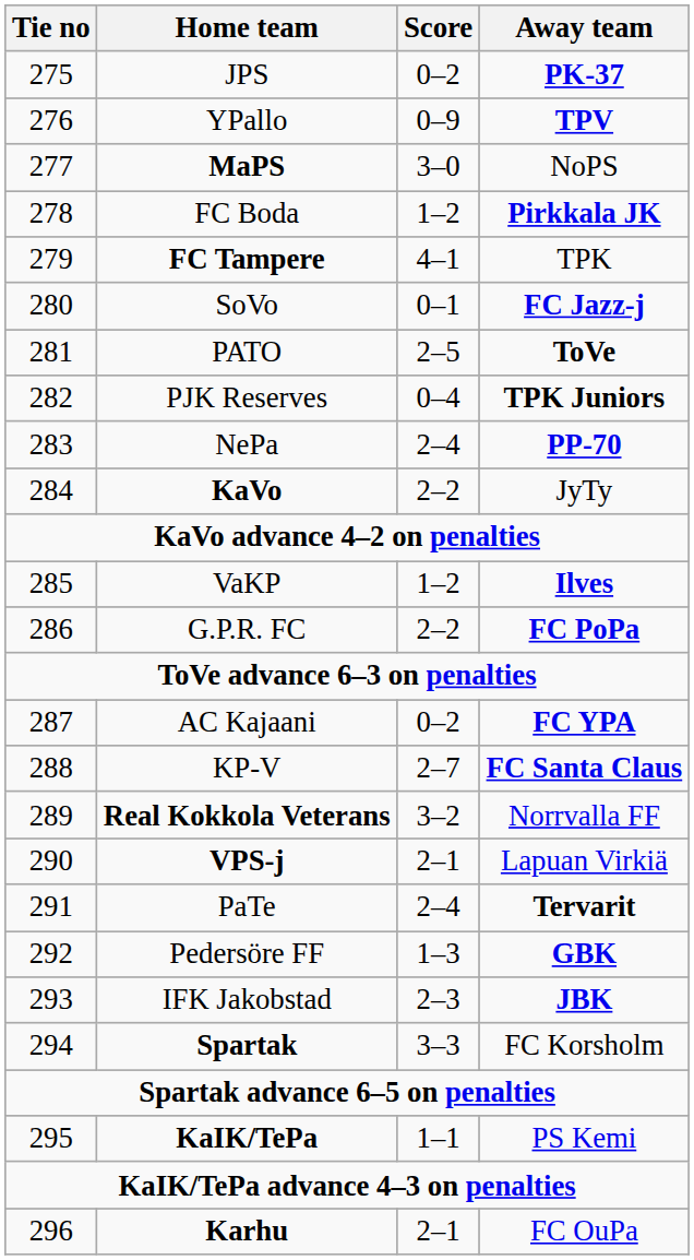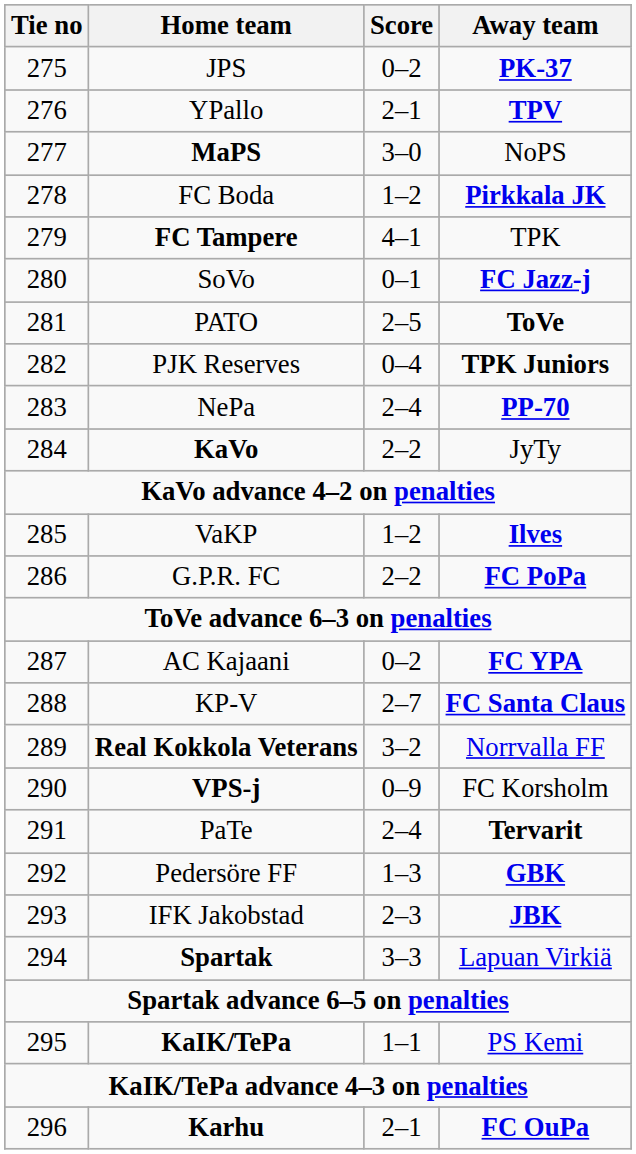YPallo | Score: 0–9 -> 2–1
VPS-j | Score: 2–1 -> 0–9
VPS-j | Away team: Lapuan Virkiä -> FC Korsholm
Spartak | Away team: FC Korsholm -> Lapuan Virkiä
Karhu | Away team: normal -> bold
